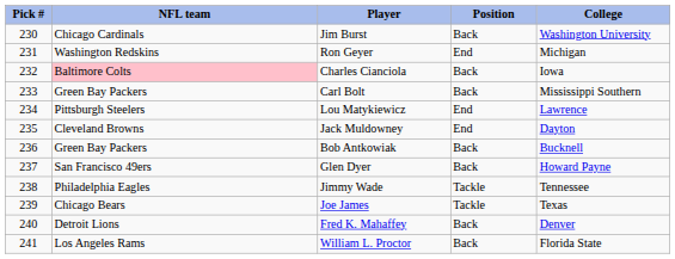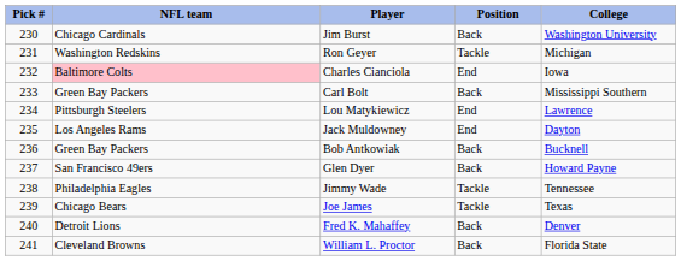Ron Geyer | Position: End -> Tackle
Charles Cianciola | Position: Back -> End
Jack Muldowney | NFL team: Cleveland Browns -> Los Angeles Rams
William L. Proctor | NFL team: Los Angeles Rams -> Cleveland Browns
